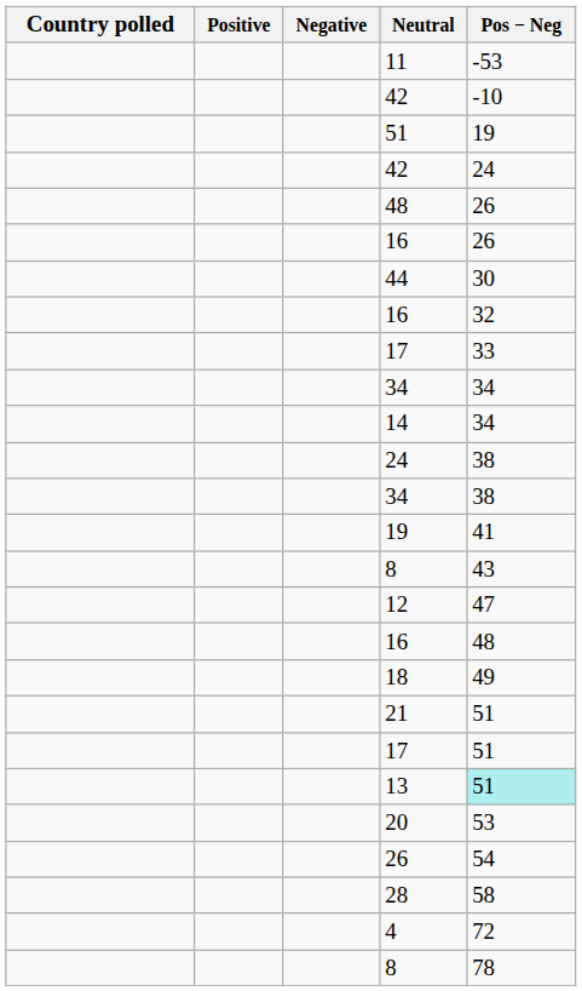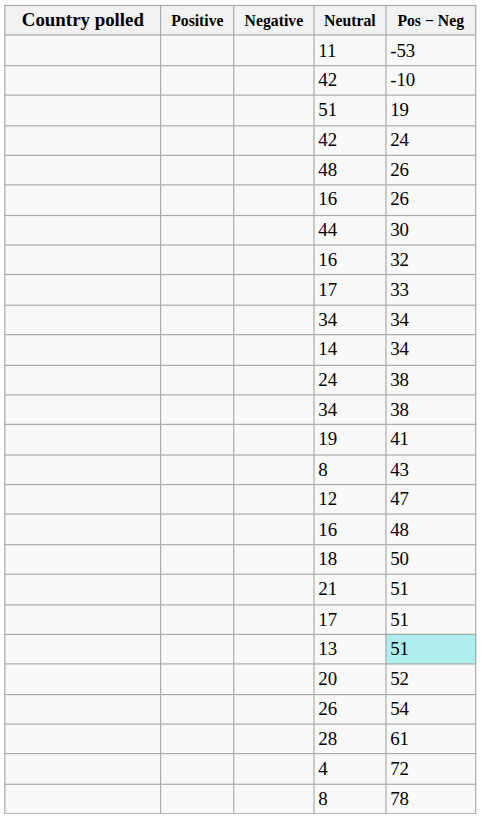18 | Pos − Neg: 49 -> 50
20 | Pos − Neg: 53 -> 52
28 | Pos − Neg: 58 -> 61
